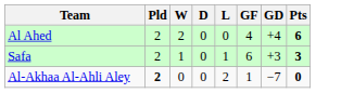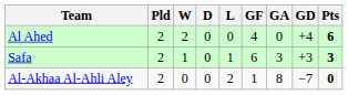+ column: GA | 0 | 3 | 8
Al-Akhaa Al-Ahli Aley | Pld: bold -> normal
